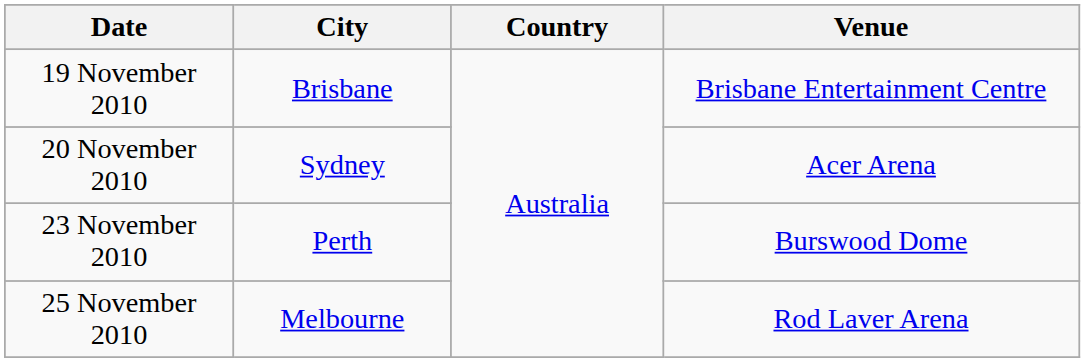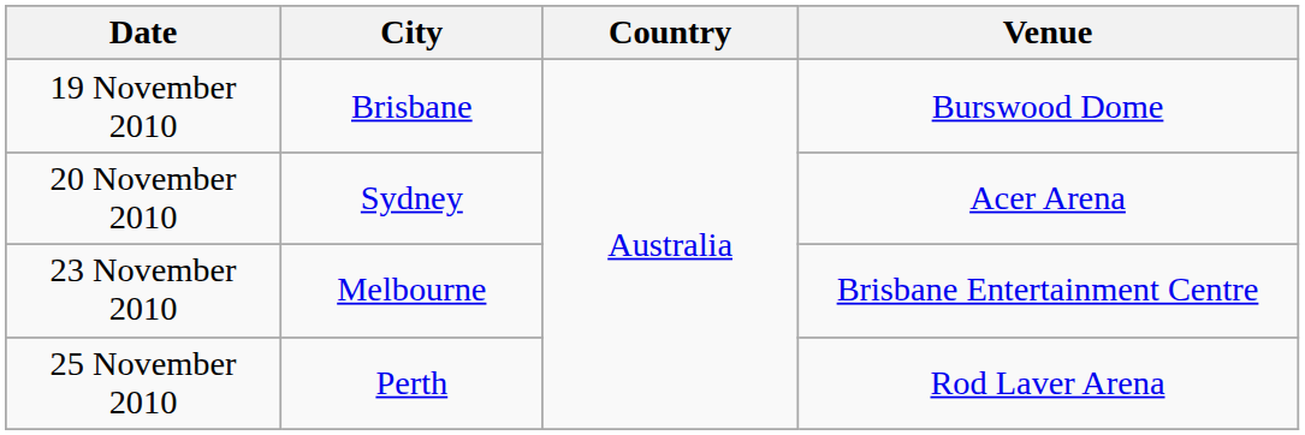19 November 2010 | Venue: Brisbane Entertainment Centre -> Burswood Dome
23 November 2010 | City: Perth -> Melbourne
23 November 2010 | Venue: Burswood Dome -> Brisbane Entertainment Centre
25 November 2010 | City: Melbourne -> Perth
